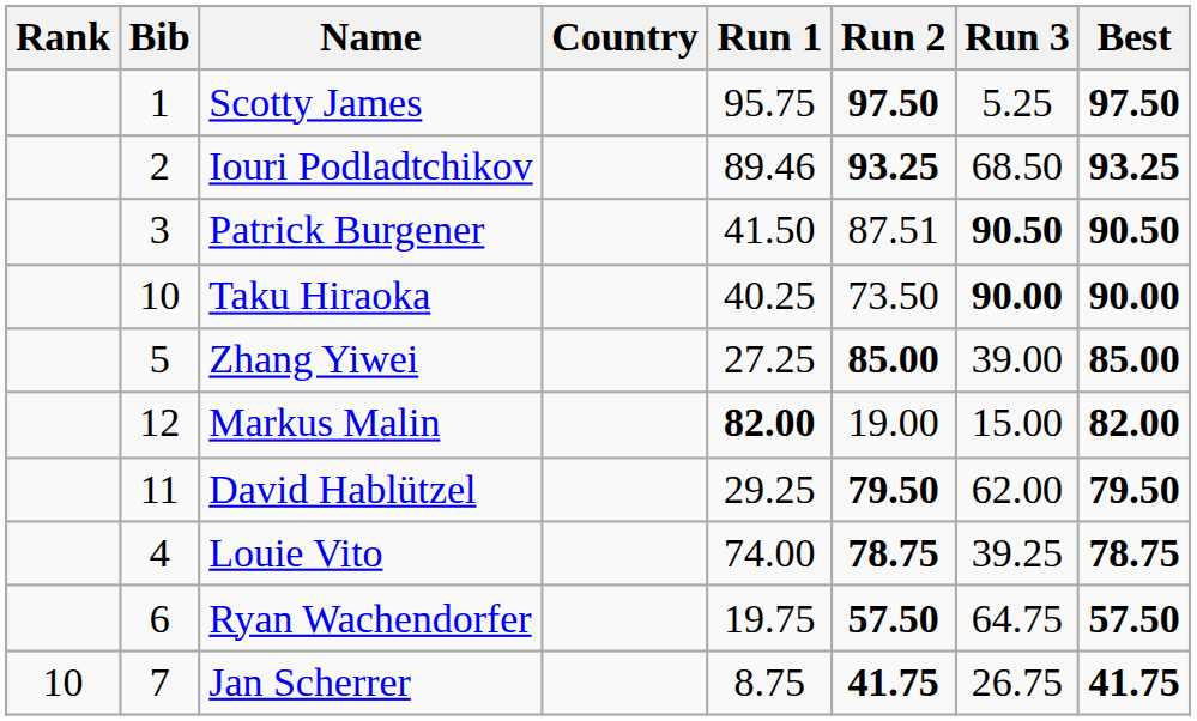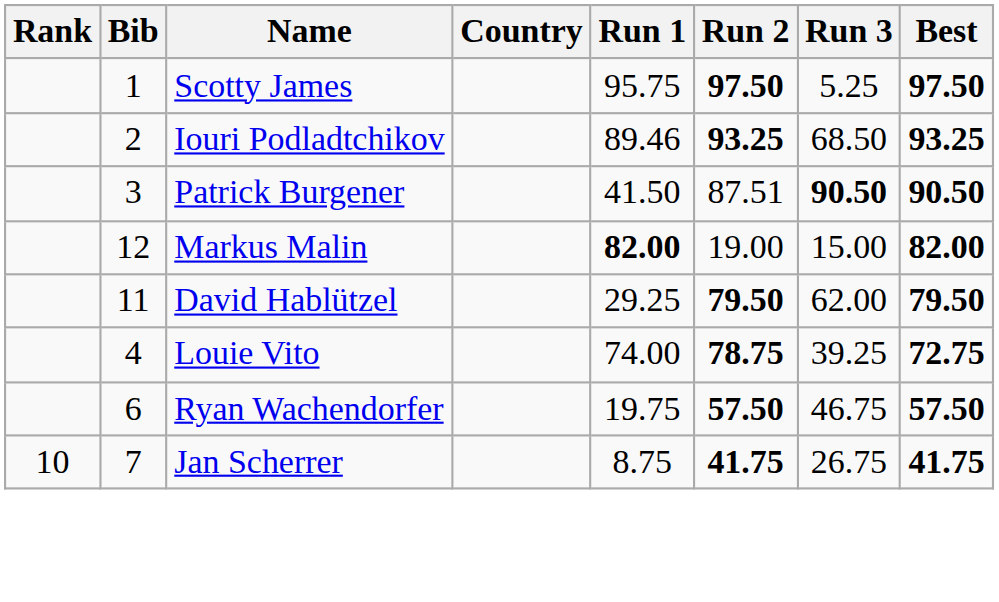- row: 10 | Taku Hiraoka | 40.25 | 73.50 | 90.00 | 90.00
- row: 5 | Zhang Yiwei | 27.25 | 85.00 | 39.00 | 85.00
Louie Vito | Best: 78.75 -> 72.75
Ryan Wachendorfer | Run 3: 64.75 -> 46.75
